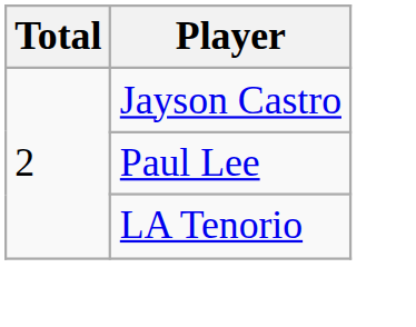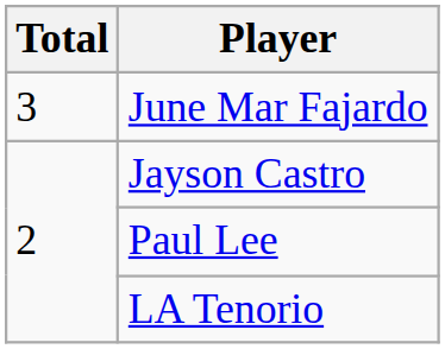+ row: 3 | June Mar Fajardo
